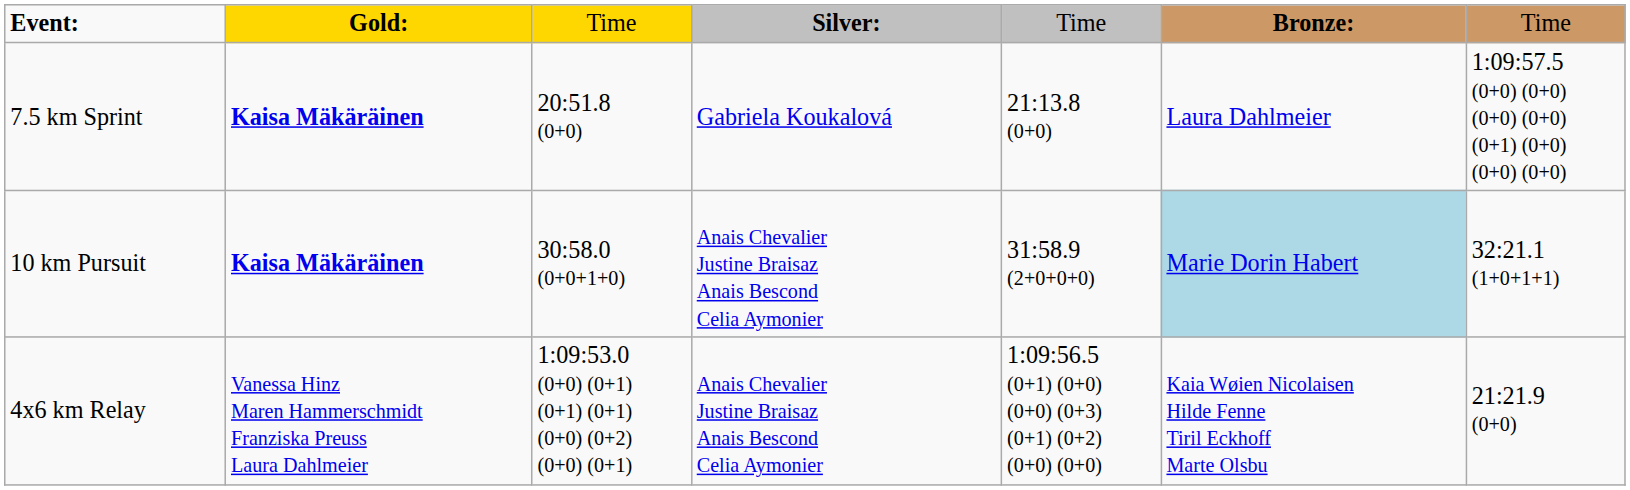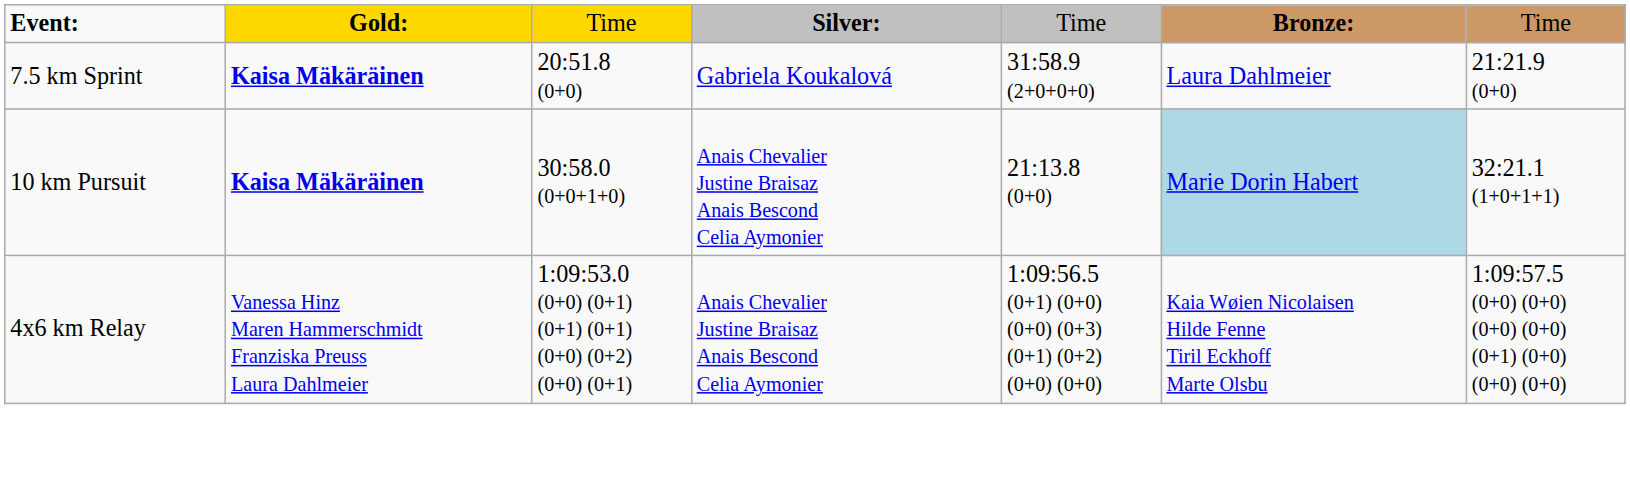7.5 km Sprint | column 5: 21:13.8 (0+0) -> 31:58.9 (2+0+0+0)
7.5 km Sprint | column 7: 1:09:57.5 (0+0) (0+0) (0+0) (0+0) (0+1) (0+0) (0+0) (0+0) -> 21:21.9 (0+0)
10 km Pursuit | column 5: 31:58.9 (2+0+0+0) -> 21:13.8 (0+0)
4x6 km Relay | column 7: 21:21.9 (0+0) -> 1:09:57.5 (0+0) (0+0) (0+0) (0+0) (0+1) (0+0) (0+0) (0+0)
